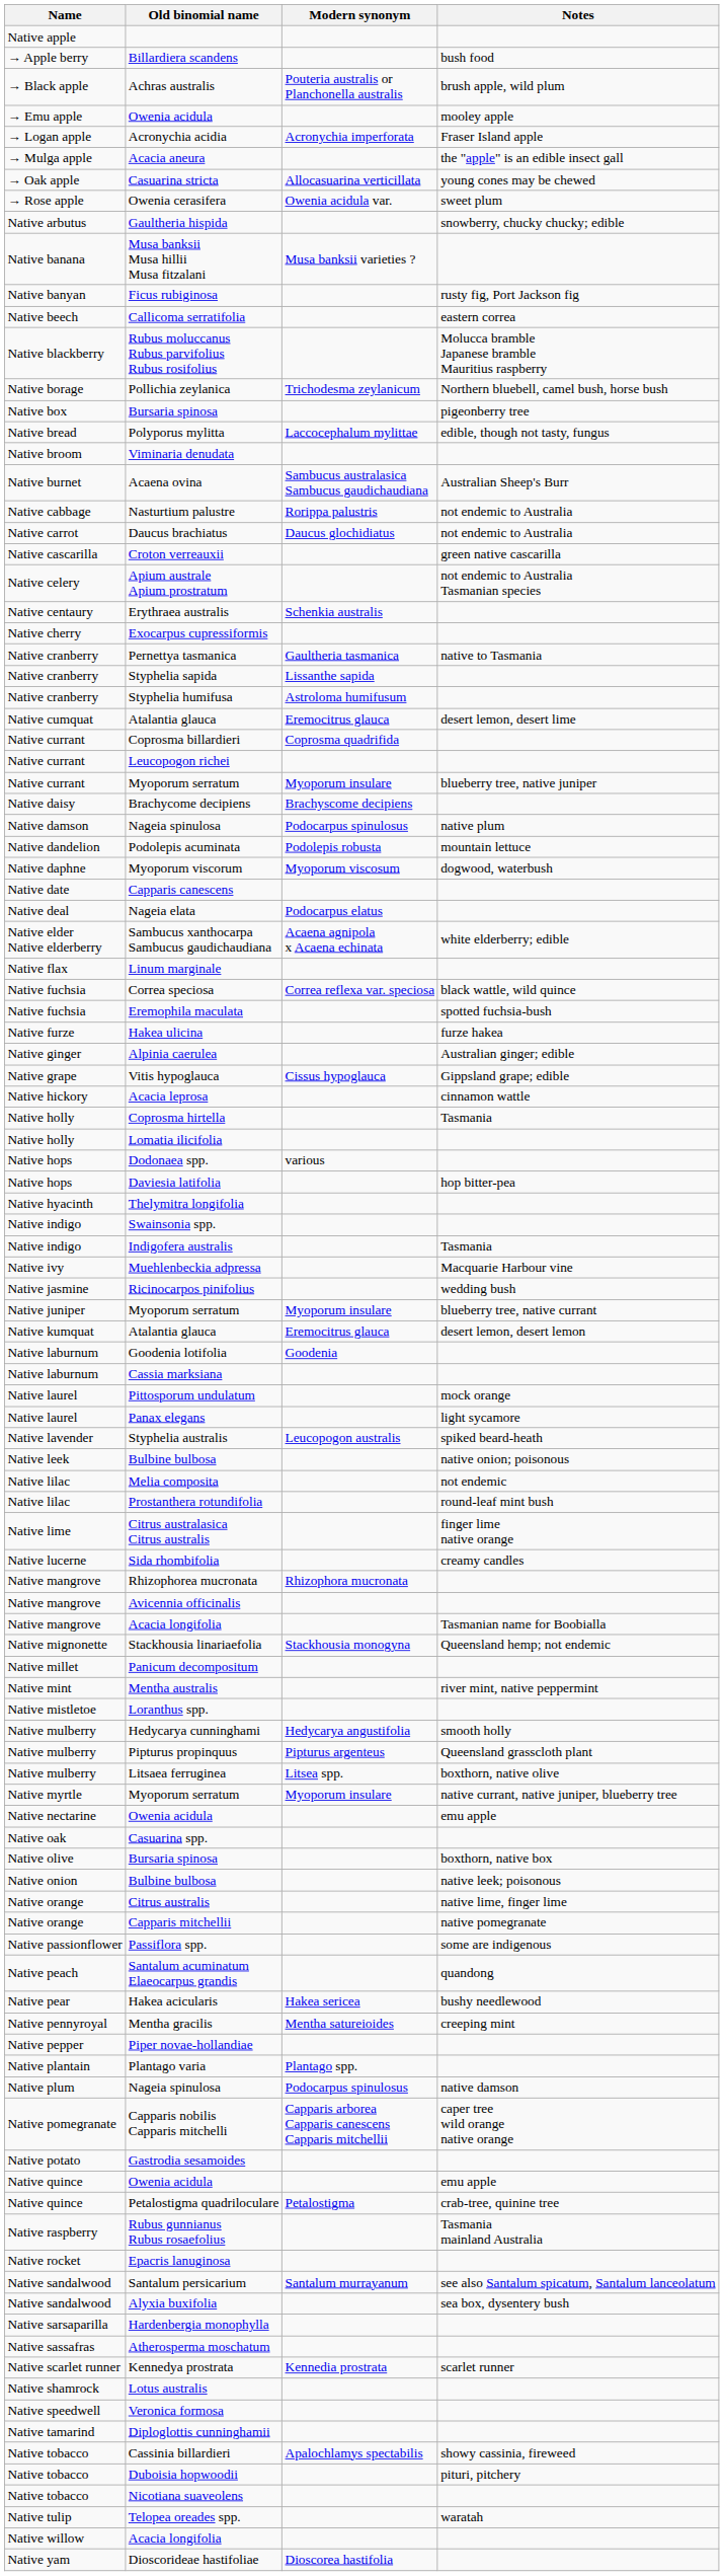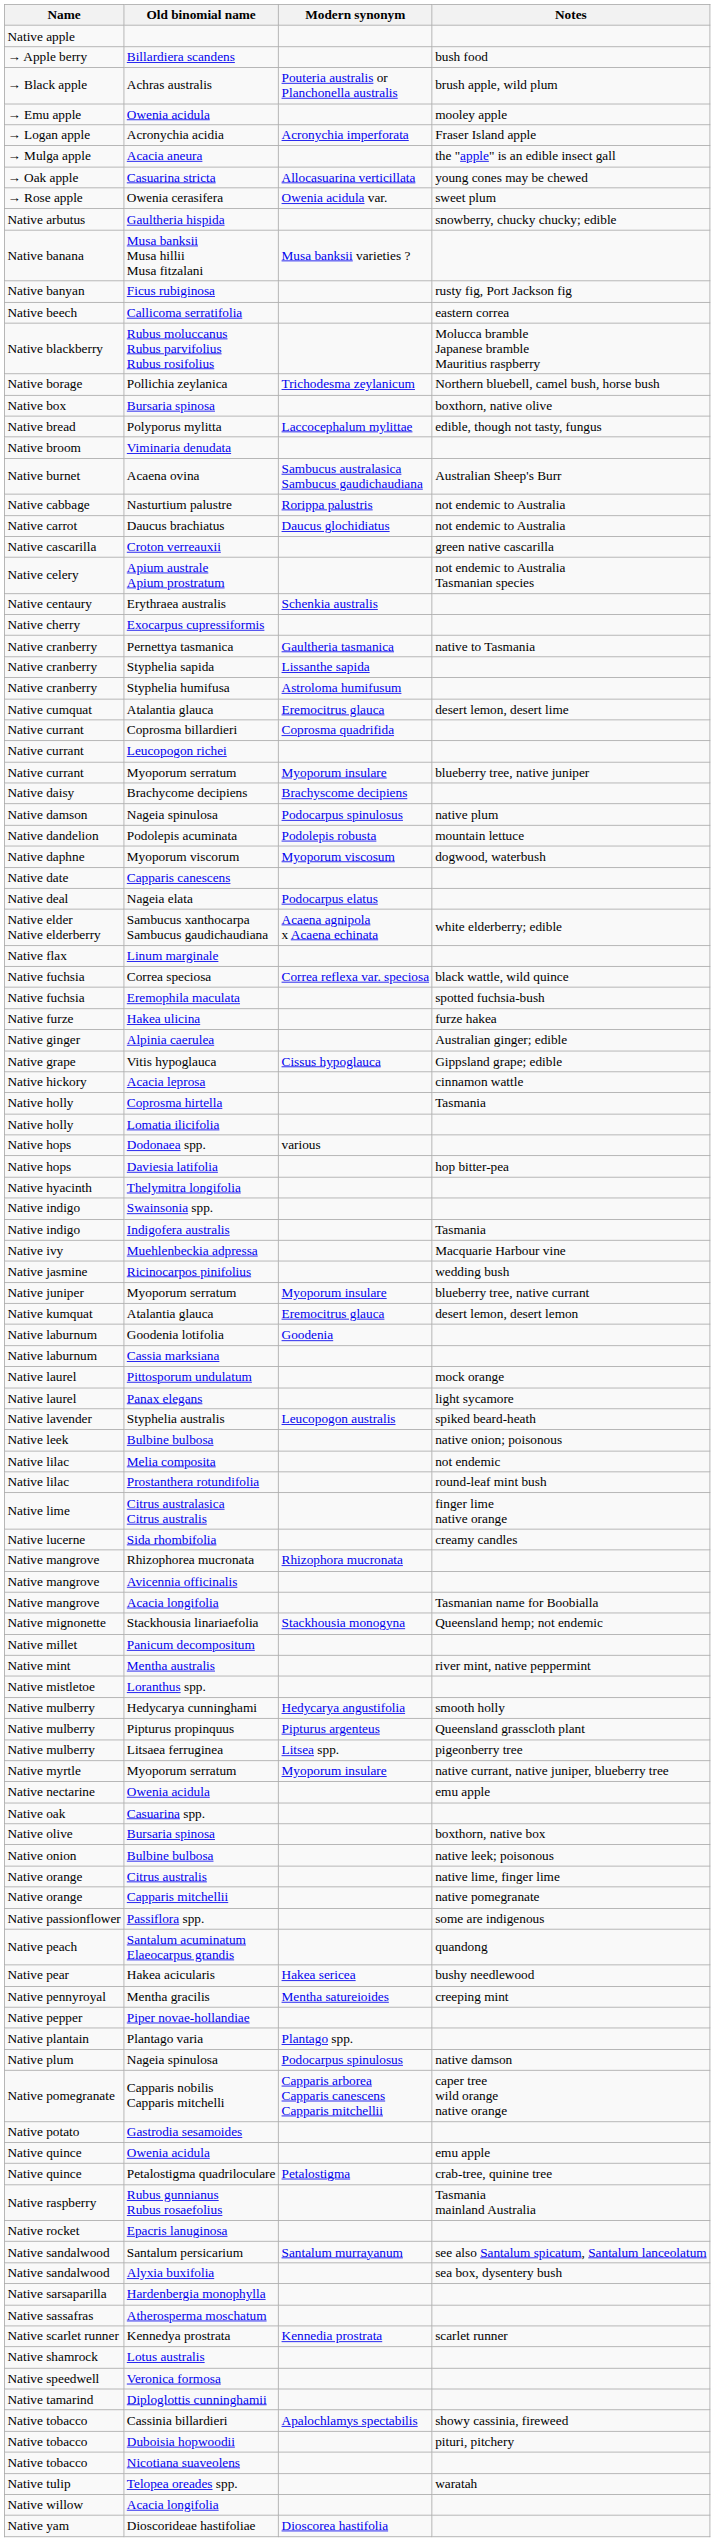Native box / Bursaria spinosa | Notes: pigeonberry tree -> boxthorn, native olive
Litsaea ferruginea | Notes: boxthorn, native olive -> pigeonberry tree
